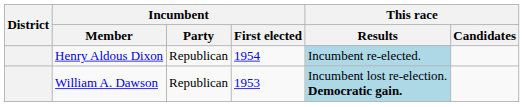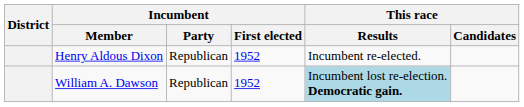Henry Aldous Dixon | Incumbent / First elected: 1954 -> 1952
Henry Aldous Dixon | This race / Results: lightblue background -> no background
William A. Dawson | Incumbent / First elected: 1953 -> 1952
